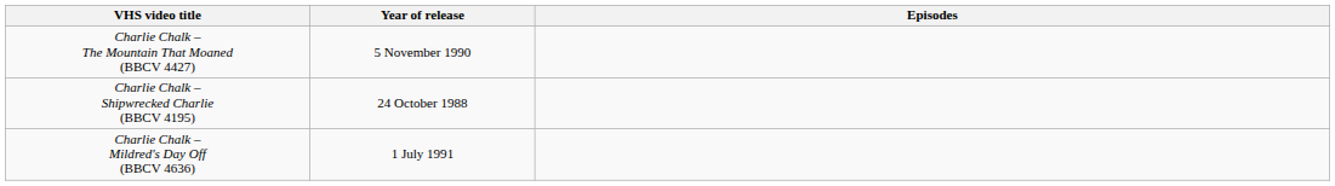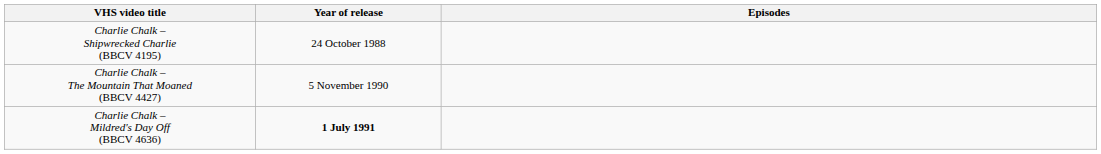rows swapped: Charlie Chalk – Shipwrecked Charlie (BBCV 4195) <-> Charlie Chalk – The Mountain That Moaned (BBCV 4427)
Charlie Chalk – Mildred's Day Off (BBCV 4636) | Year of release: normal -> bold
